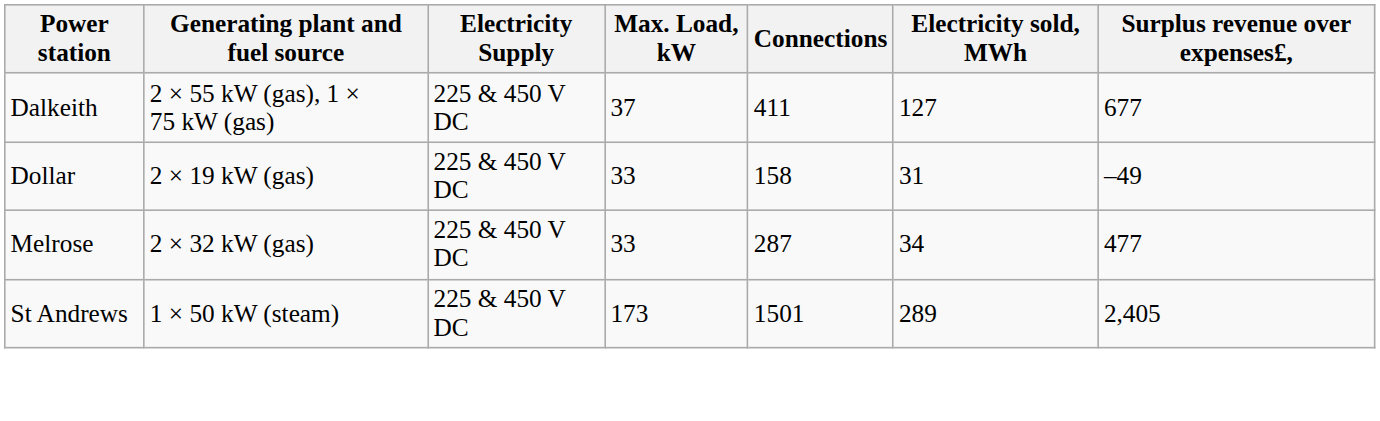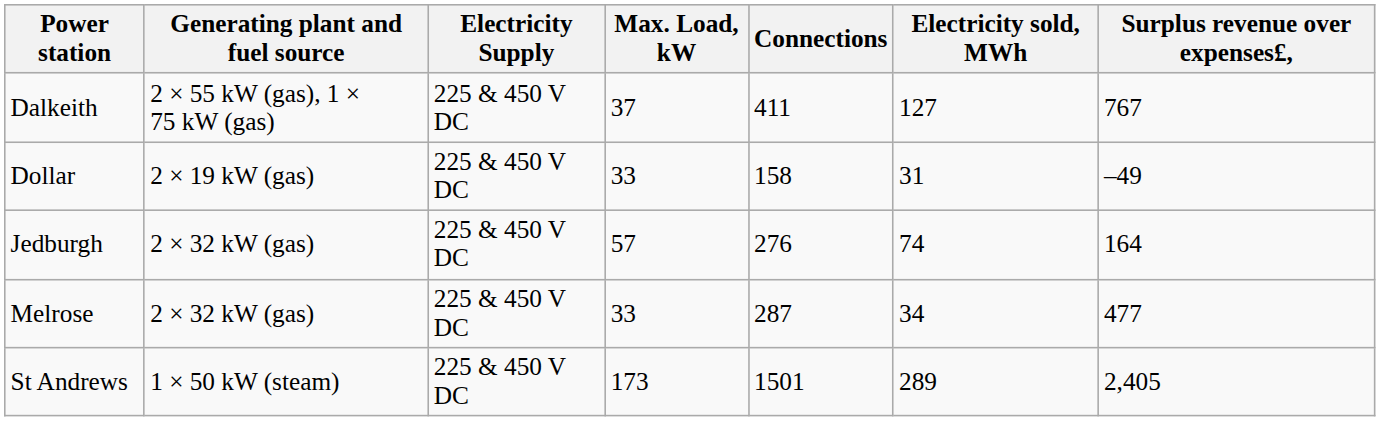Dalkeith | Surplus revenue over expenses£,: 677 -> 767
+ row: Jedburgh | 2 × 32 kW (gas) | 225 & 450 V DC | 57 | 276 | 74 | 164
